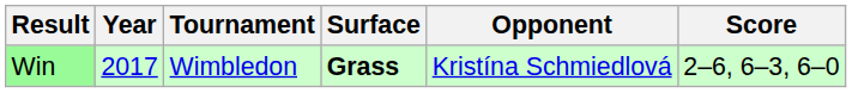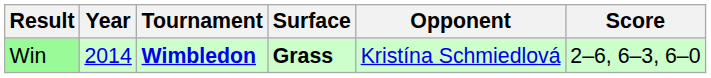Win | Year: 2017 -> 2014
Win | Tournament: normal -> bold
